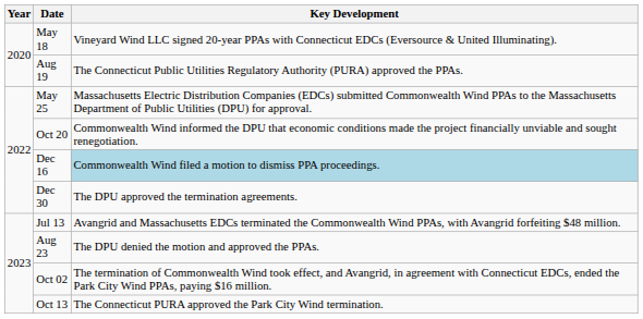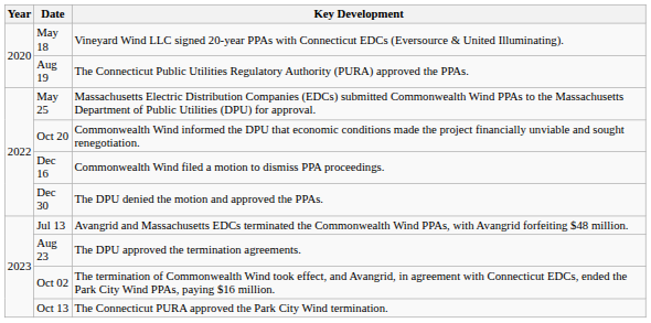Dec 16 | Key Development: lightblue background -> no background
Dec 30 | Key Development: The DPU approved the termination agreements. -> The DPU denied the motion and approved the PPAs.
Aug 23 | Key Development: The DPU denied the motion and approved the PPAs. -> The DPU approved the termination agreements.
